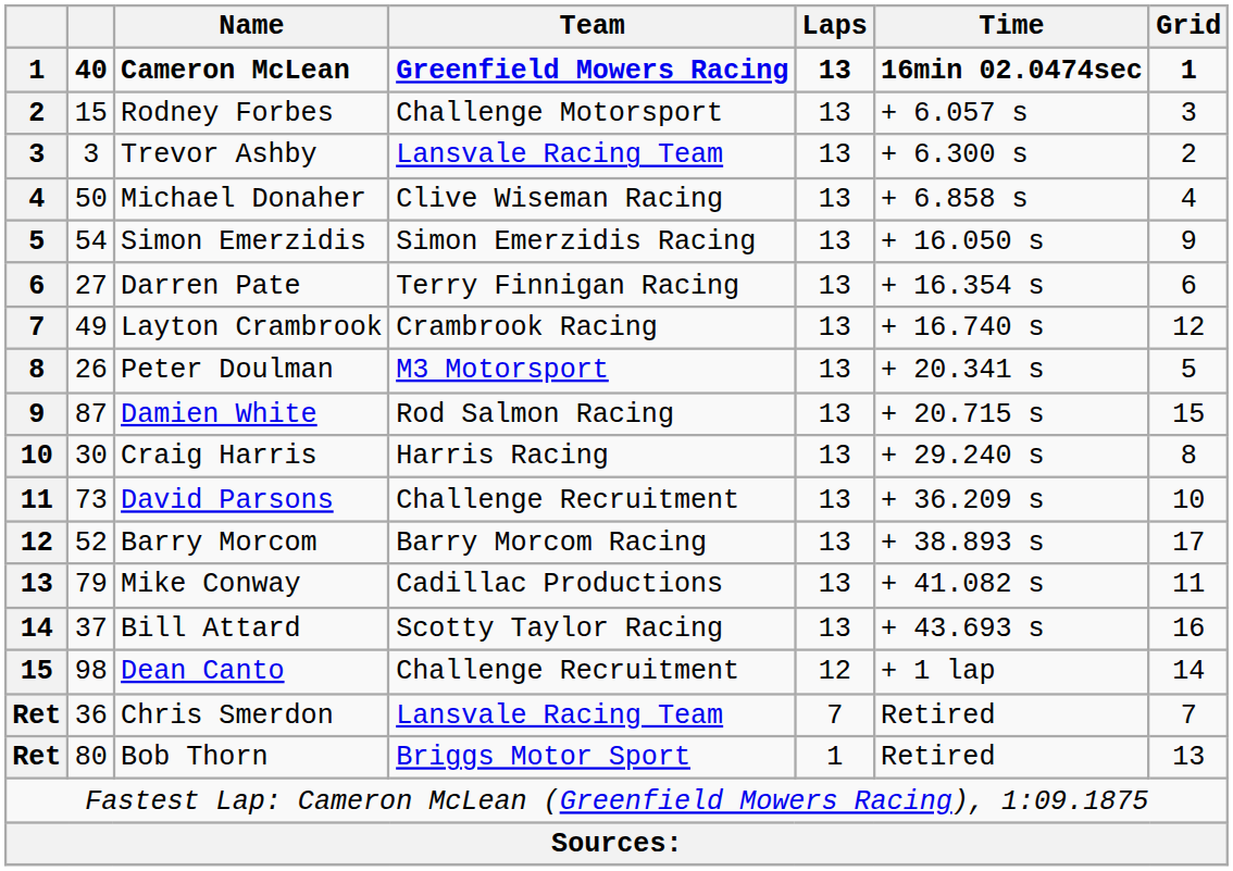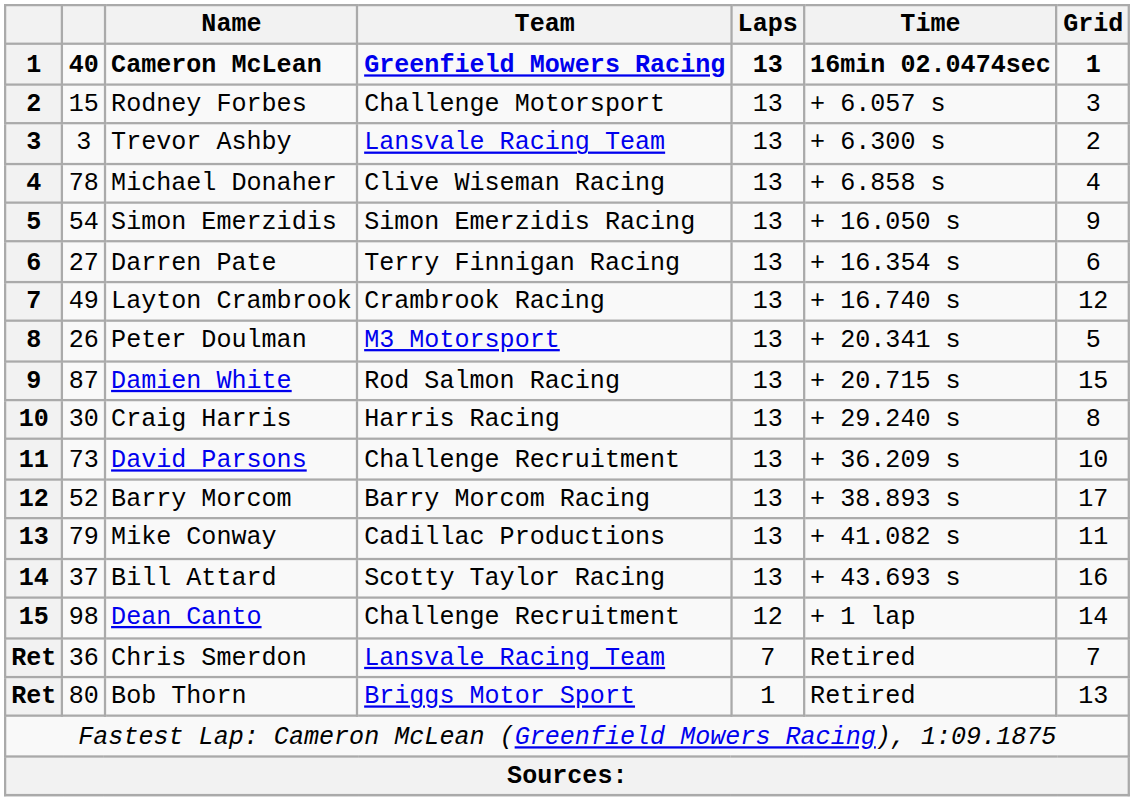Michael Donaher | column 2: 50 -> 78
